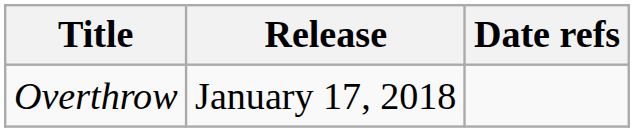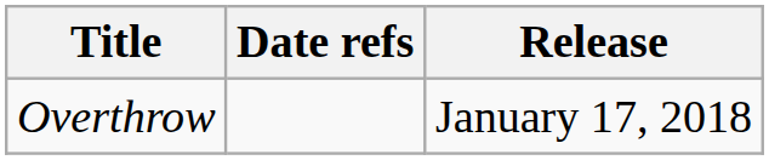columns swapped: Release <-> Date refs
